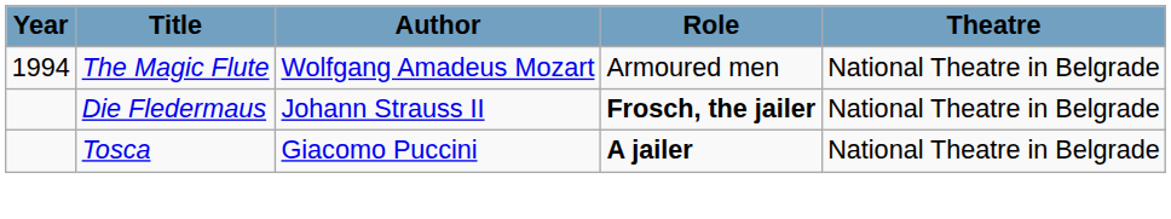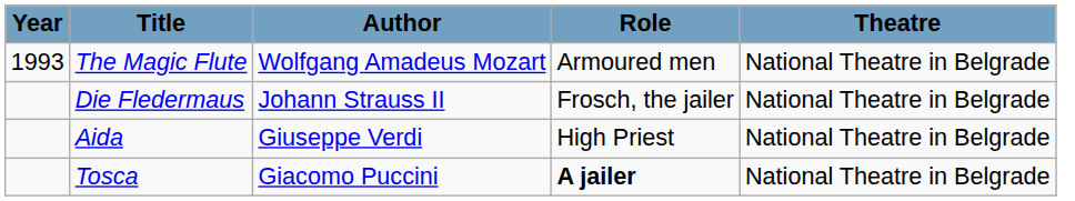The Magic Flute | Year: 1994 -> 1993
Die Fledermaus | Role: bold -> normal
+ row: Aida | Giuseppe Verdi | High Priest | National Theatre in Belgrade
